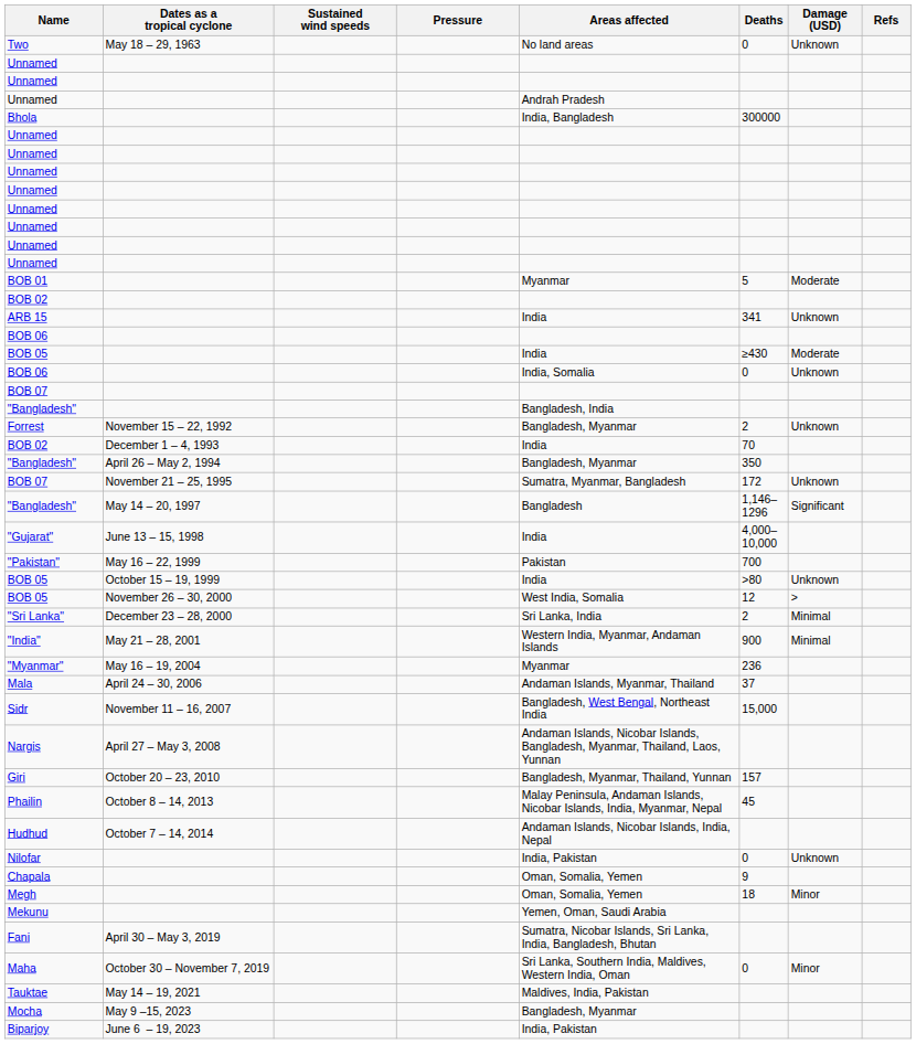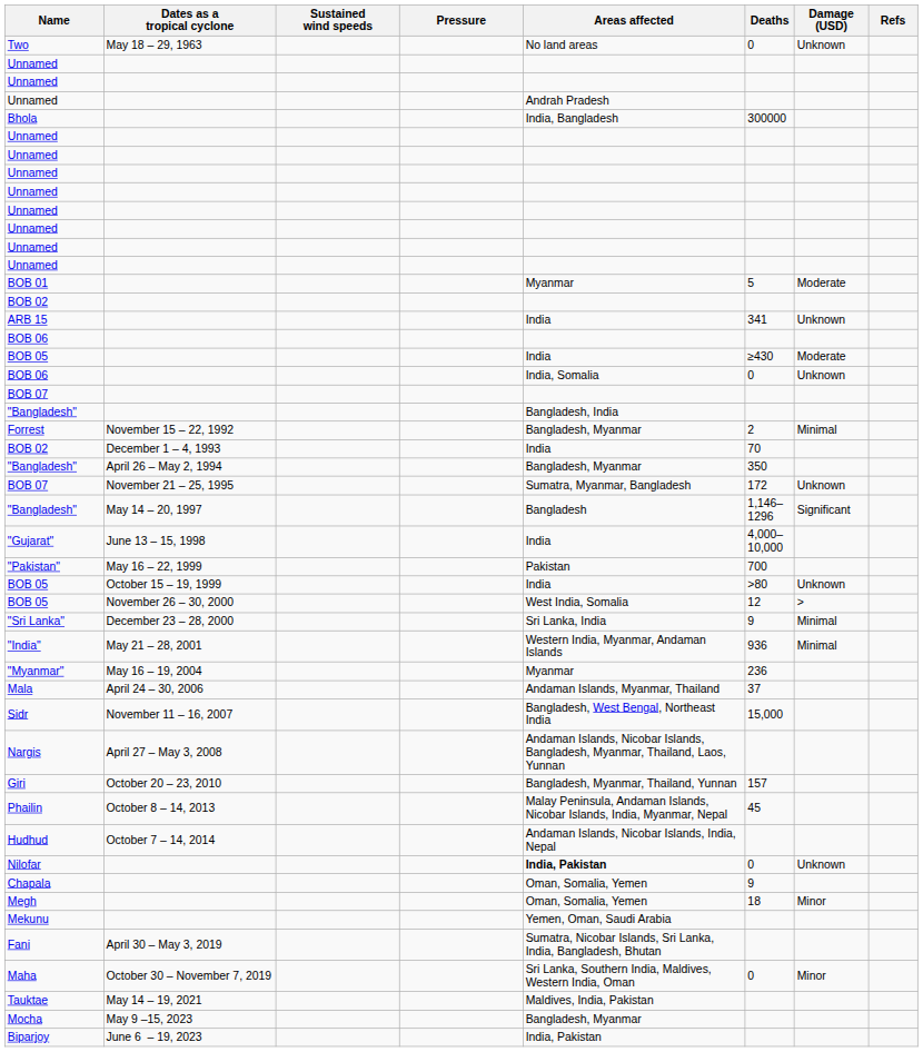Forrest | Damage (USD): Unknown -> Minimal
"Sri Lanka" | Deaths: 2 -> 9
"India" | Deaths: 900 -> 936
Nilofar | Areas affected: normal -> bold
